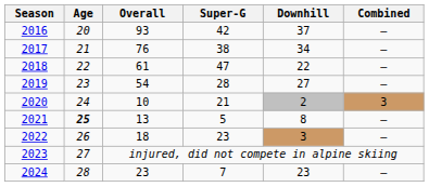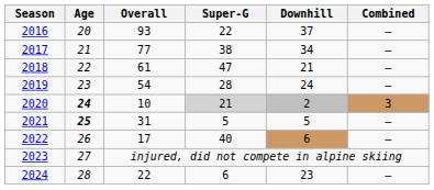2016 | Super-G: 42 -> 22
2017 | Overall: 76 -> 77
2018 | Downhill: 22 -> 21
2019 | Downhill: 27 -> 24
2020 | Age: normal -> bold
2020 | Super-G: no background -> lightgrey background
2021 | Overall: 13 -> 31
2021 | Downhill: 8 -> 5
2022 | Overall: 18 -> 17
2022 | Super-G: 23 -> 40
2022 | Downhill: 3 -> 6
2024 | Overall: 23 -> 22
2024 | Super-G: 7 -> 6
